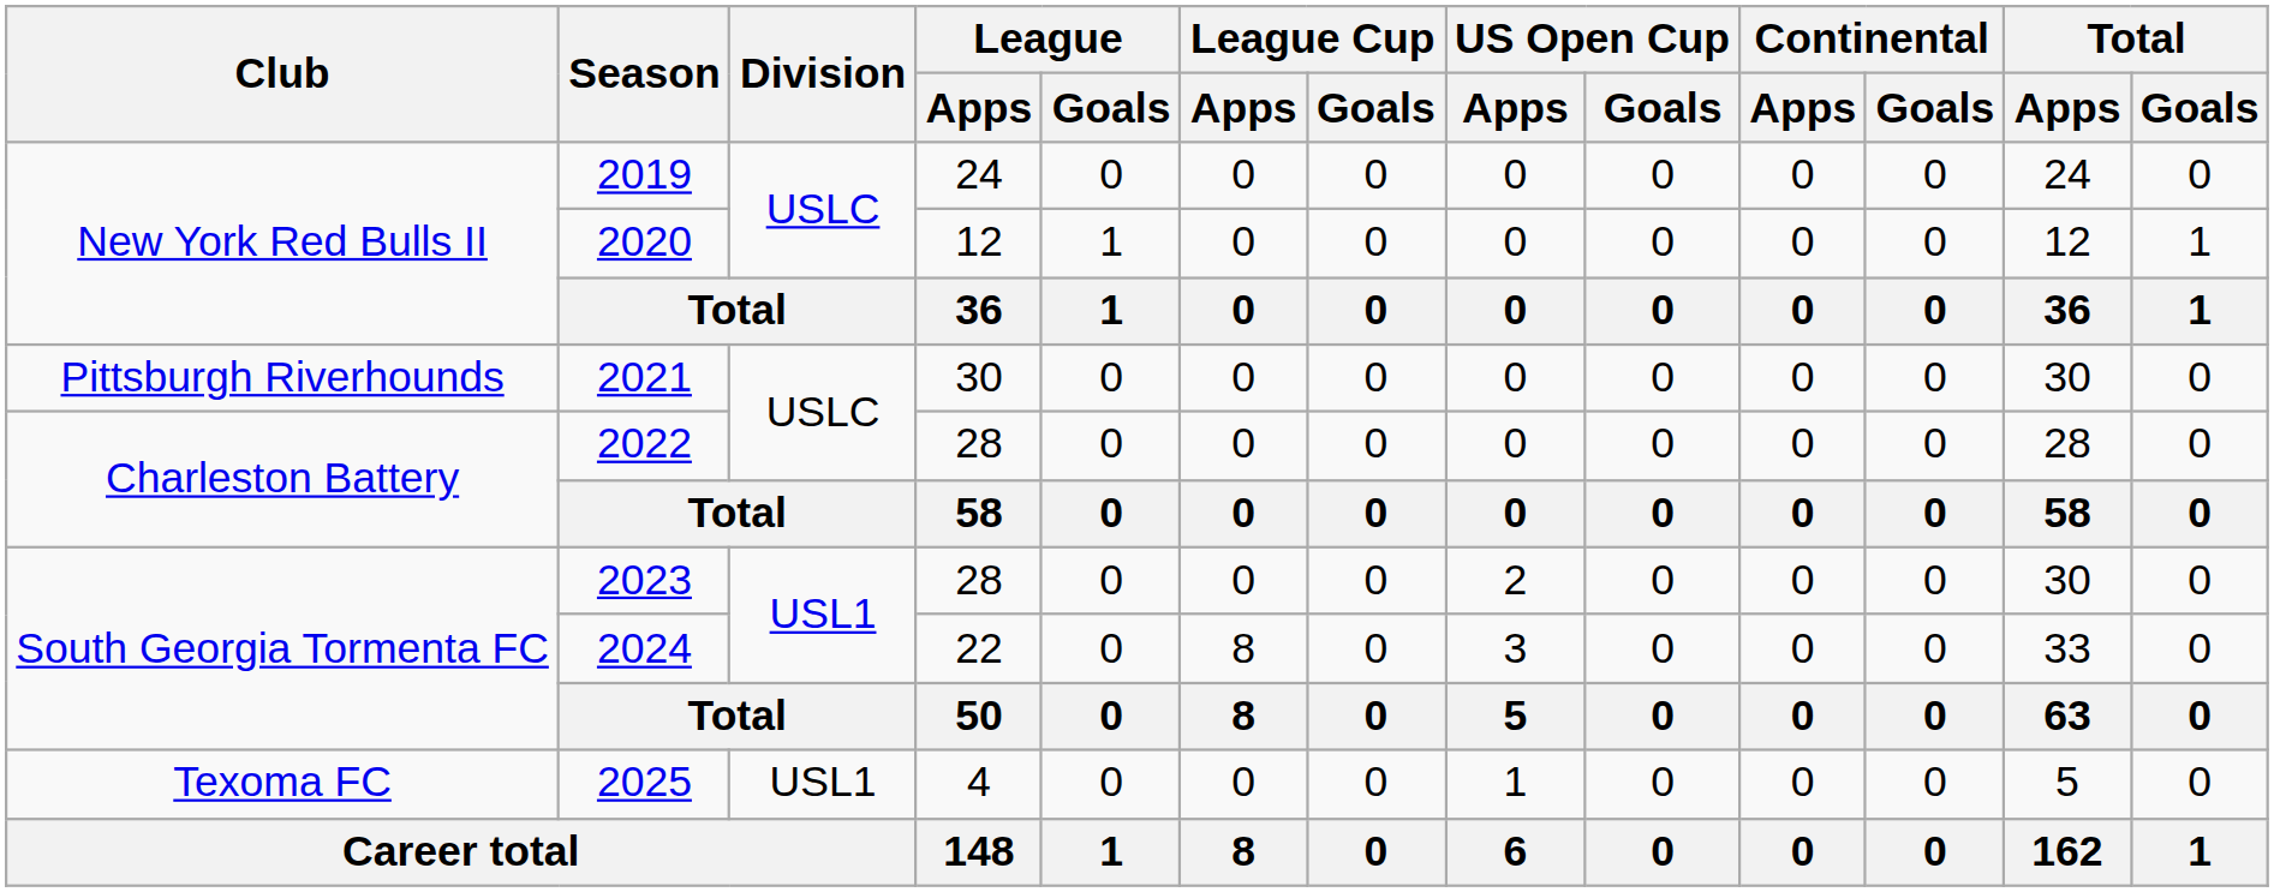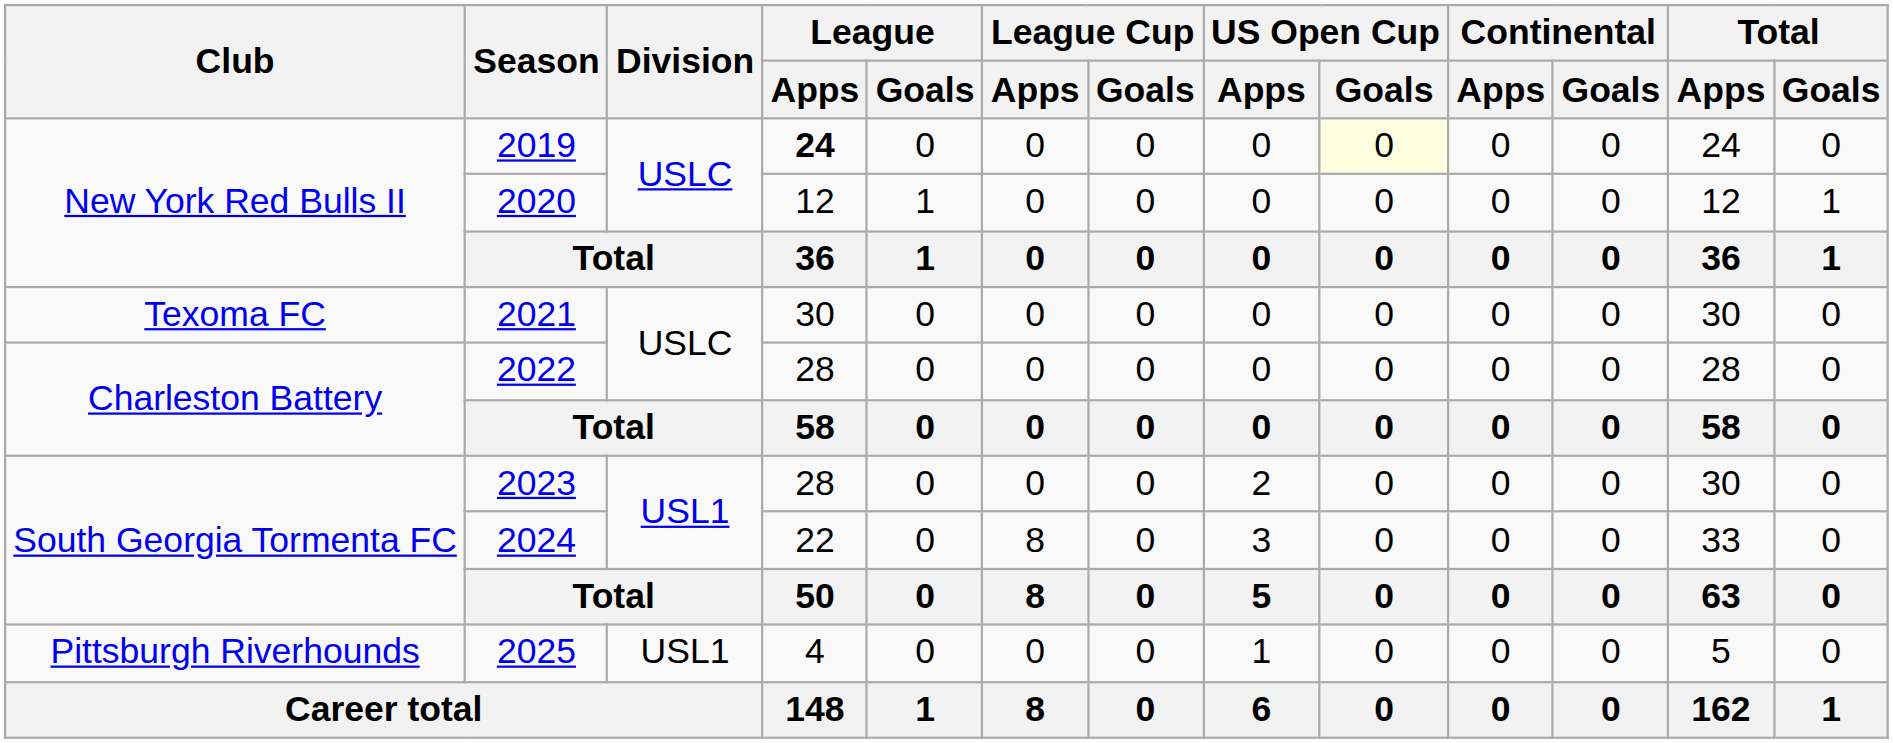2019 | League / Apps: normal -> bold
2019 | US Open Cup / Goals: no background -> lightyellow background
2021 | Club: Pittsburgh Riverhounds -> Texoma FC
2025 | Club: Texoma FC -> Pittsburgh Riverhounds
